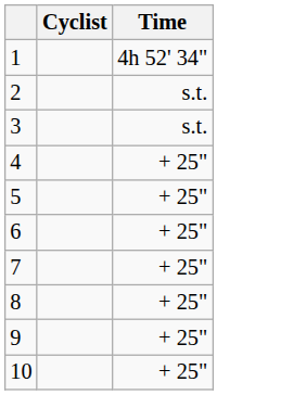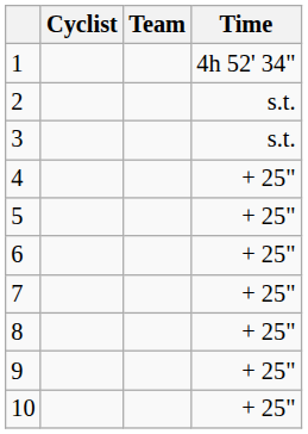+ column: Team
